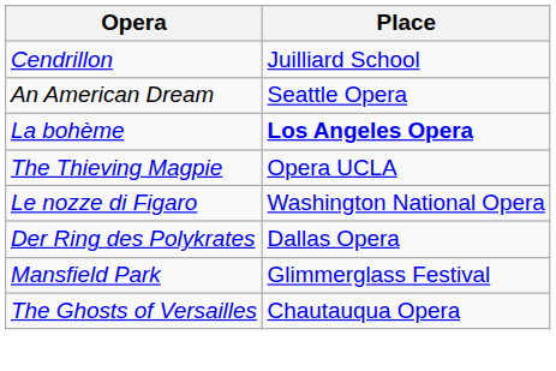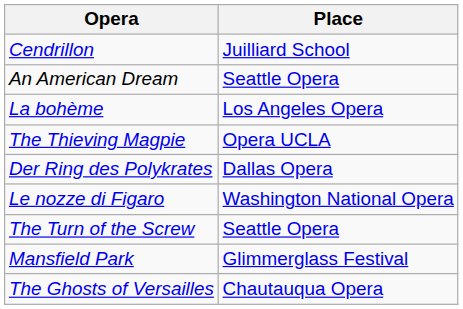La bohème | Place: bold -> normal
rows swapped: Le nozze di Figaro <-> Der Ring des Polykrates
+ row: The Turn of the Screw | Seattle Opera
